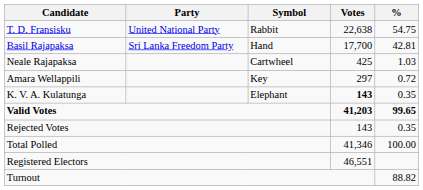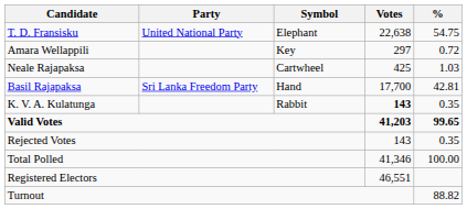T. D. Fransisku | Symbol: Rabbit -> Elephant
rows swapped: Basil Rajapaksa <-> Amara Wellappili
K. V. A. Kulatunga | Symbol: Elephant -> Rabbit
